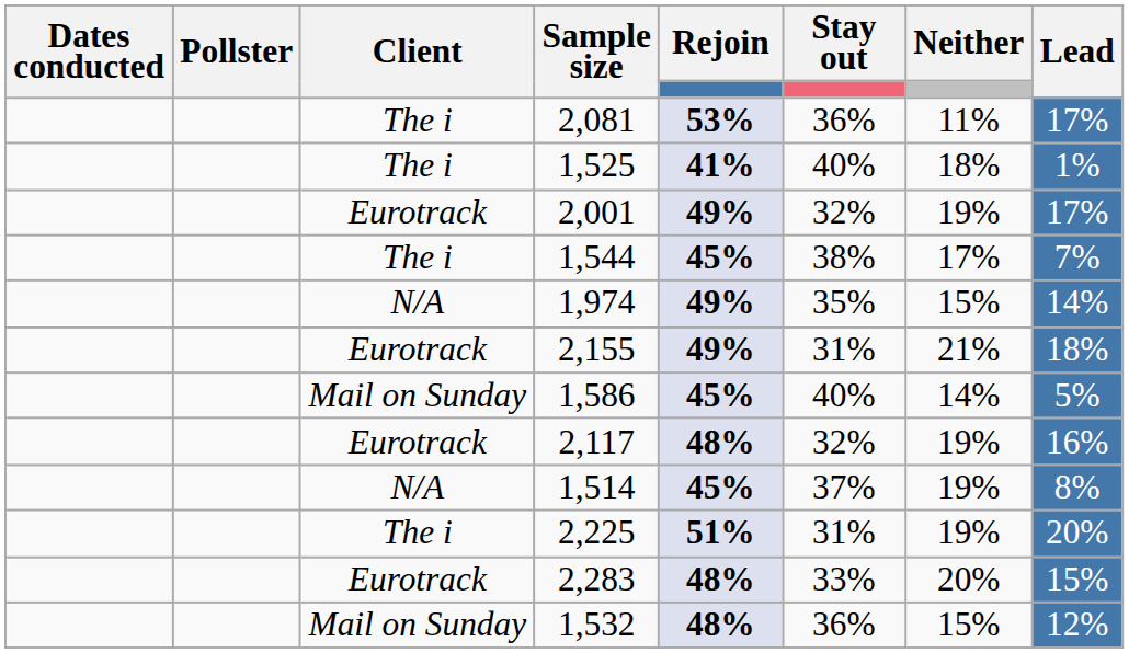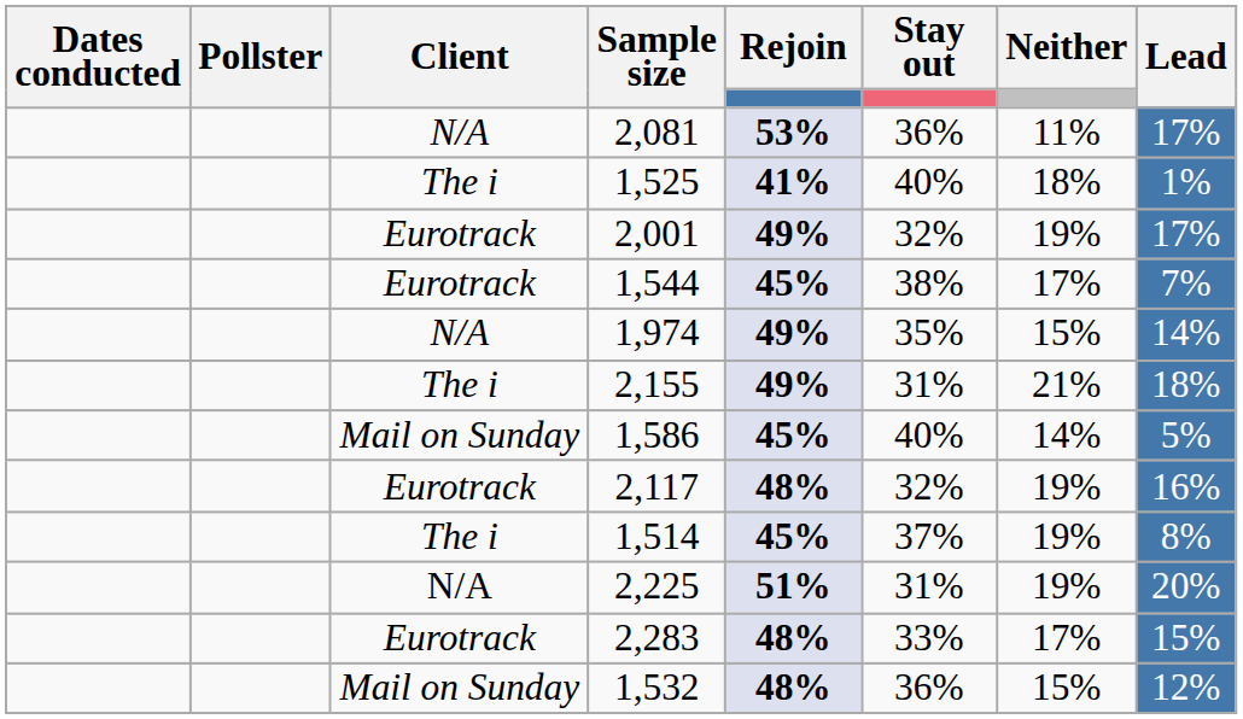2,081 | Client: The i -> N/A
1,544 | Client: The i -> Eurotrack
2,155 | Client: Eurotrack -> The i
1,514 | Client: N/A -> The i
2,225 | Client: The i -> N/A
2,283 | Neither: 20% -> 17%
